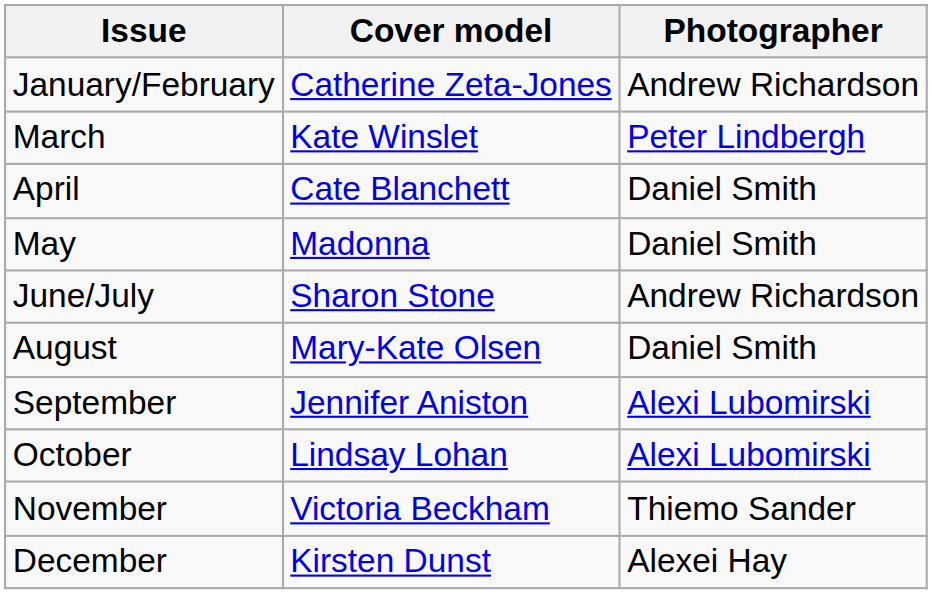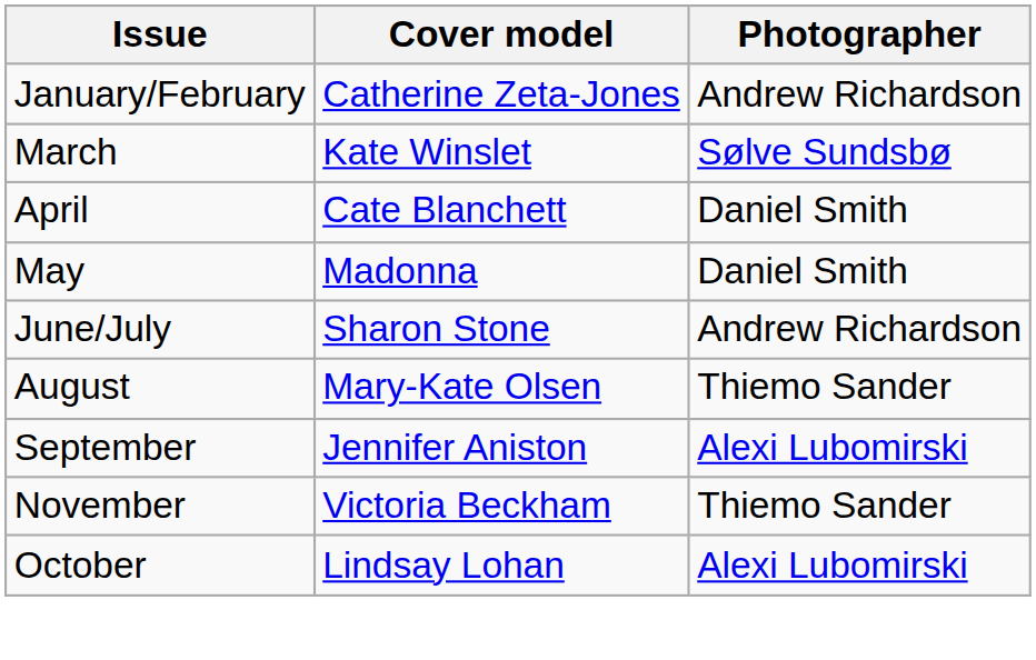March | Photographer: Peter Lindbergh -> Sølve Sundsbø
August | Photographer: Daniel Smith -> Thiemo Sander
rows swapped: October <-> November
- row: December | Kirsten Dunst | Alexei Hay
